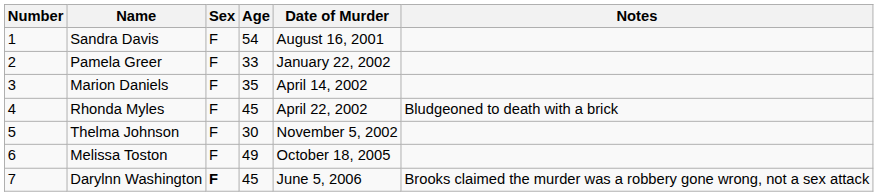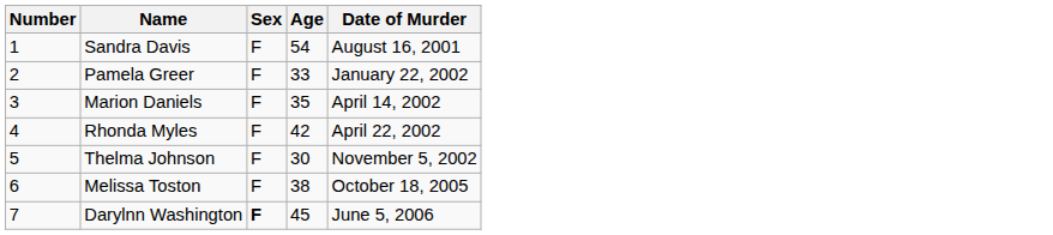- column: Notes | Bludgeoned to death with a brick | Brooks claimed the murder was a robbery gone wrong, not a sex attack
Rhonda Myles | Age: 45 -> 42
Melissa Toston | Age: 49 -> 38
